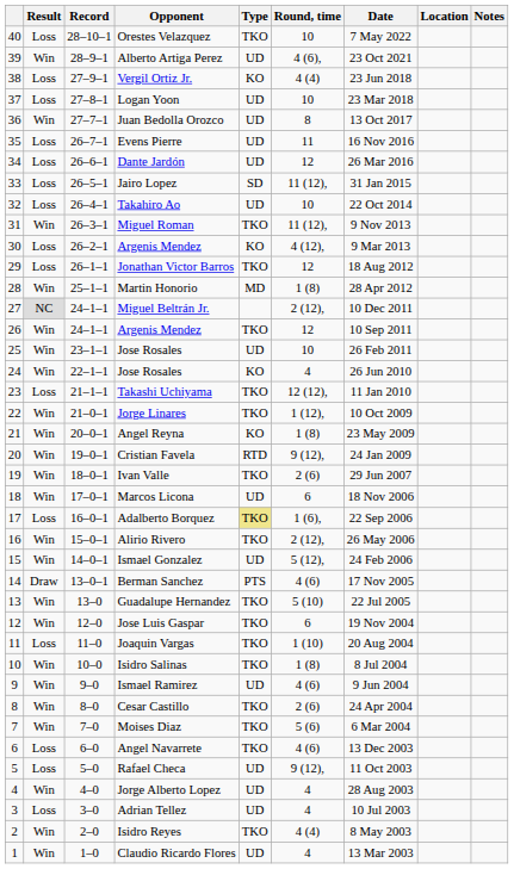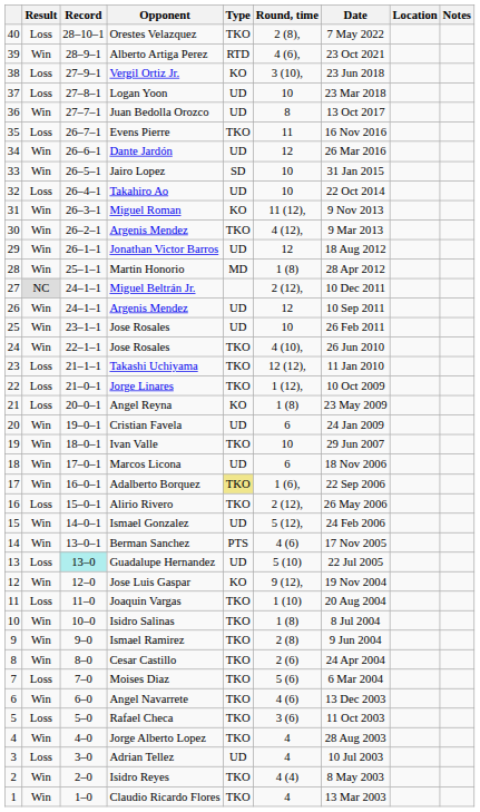Orestes Velazquez | Round, time: 10 -> 2 (8),
Alberto Artiga Perez | Type: UD -> RTD
Vergil Ortiz Jr. | Round, time: 4 (4) -> 3 (10),
Evens Pierre | Type: UD -> TKO
Dante Jardón | Result: Loss -> Win
Jairo Lopez | Result: Loss -> Win
Jairo Lopez | Round, time: 11 (12), -> 10
Miguel Roman | Type: TKO -> KO
30 / Argenis Mendez | Result: Loss -> Win
30 / Argenis Mendez | Type: KO -> TKO
Jonathan Victor Barros | Result: Loss -> Win
Jonathan Victor Barros | Type: TKO -> UD
26 / Argenis Mendez | Type: TKO -> UD
24 / Jose Rosales | Type: KO -> TKO
24 / Jose Rosales | Round, time: 4 -> 4 (10),
Jorge Linares | Result: Win -> Loss
Angel Reyna | Result: Win -> Loss
Cristian Favela | Type: RTD -> UD
Cristian Favela | Round, time: 9 (12), -> 6
Ivan Valle | Round, time: 2 (6) -> 10
Adalberto Borquez | Result: Loss -> Win
Alirio Rivero | Result: Win -> Loss
Berman Sanchez | Result: Draw -> Win
Guadalupe Hernandez | Result: Win -> Loss
Guadalupe Hernandez | Record: no background -> paleturquoise background
Guadalupe Hernandez | Type: TKO -> UD
Jose Luis Gaspar | Type: TKO -> KO
Jose Luis Gaspar | Round, time: 6 -> 9 (12),
Ismael Ramirez | Type: UD -> TKO
Ismael Ramirez | Round, time: 4 (6) -> 2 (8)
Moises Diaz | Result: Win -> Loss
Angel Navarrete | Result: Loss -> Win
Rafael Checa | Type: UD -> TKO
Rafael Checa | Round, time: 9 (12), -> 3 (6)
Jorge Alberto Lopez | Type: UD -> TKO
Claudio Ricardo Flores | Type: UD -> TKO
